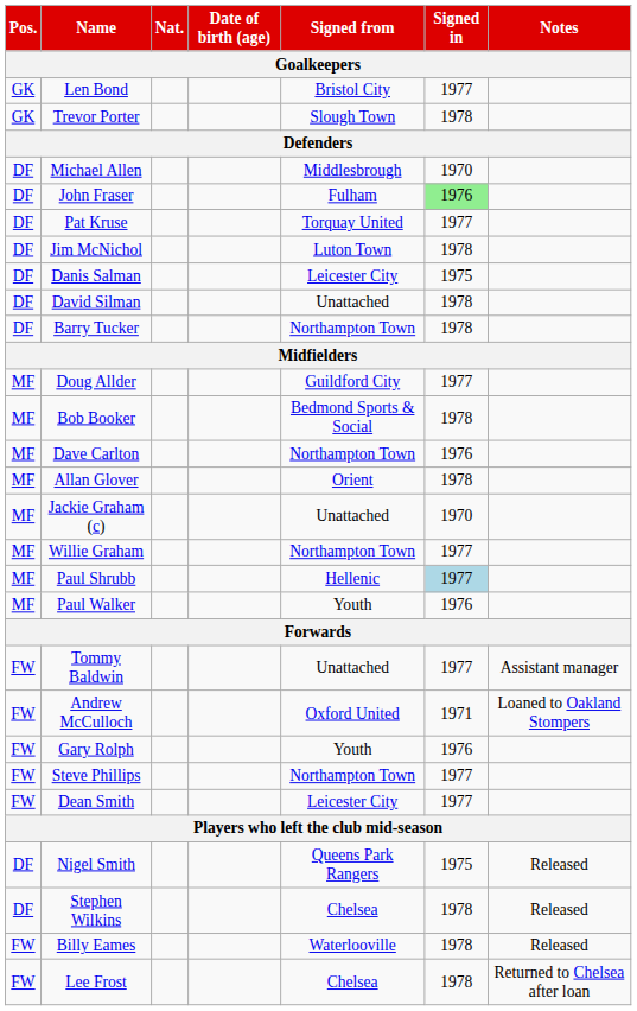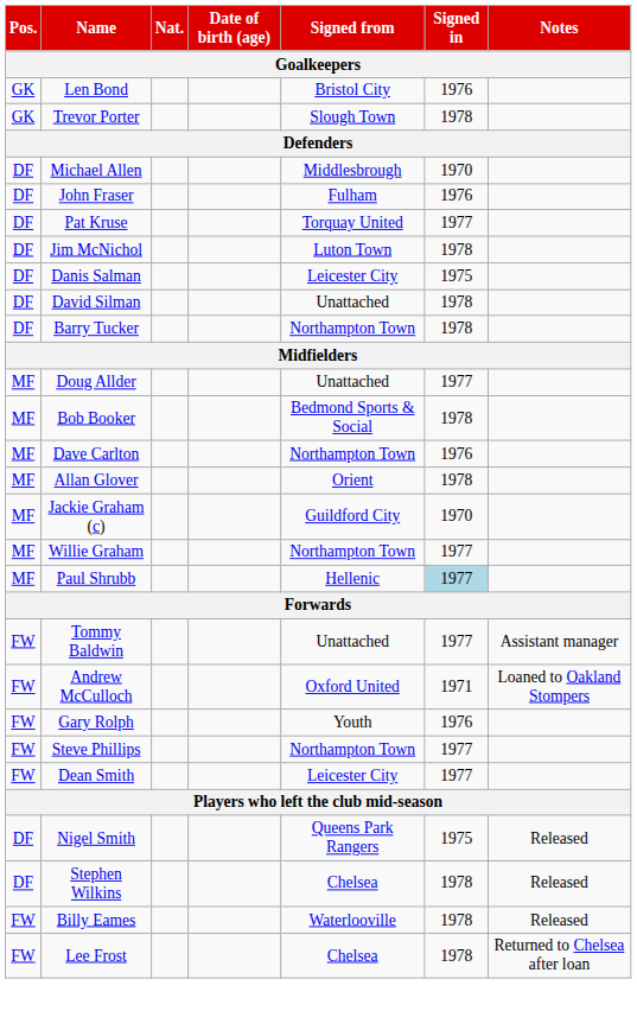Len Bond | Signed in: 1977 -> 1976
John Fraser | Signed in: lightgreen background -> no background
Doug Allder | Signed from: Guildford City -> Unattached
Jackie Graham (c) | Signed from: Unattached -> Guildford City
- row: MF | Paul Walker | Youth | 1976
